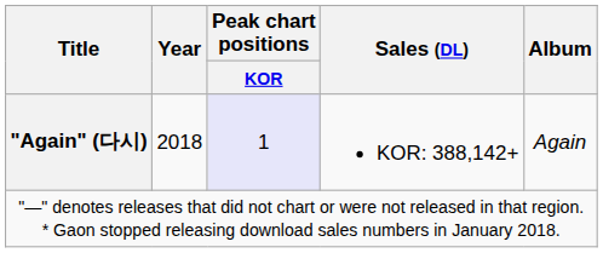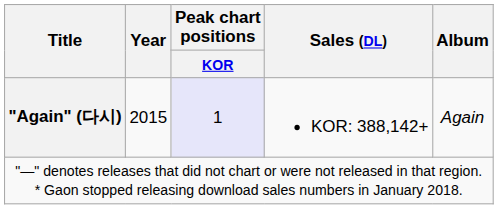"Again" (다시) | Year: 2018 -> 2015
